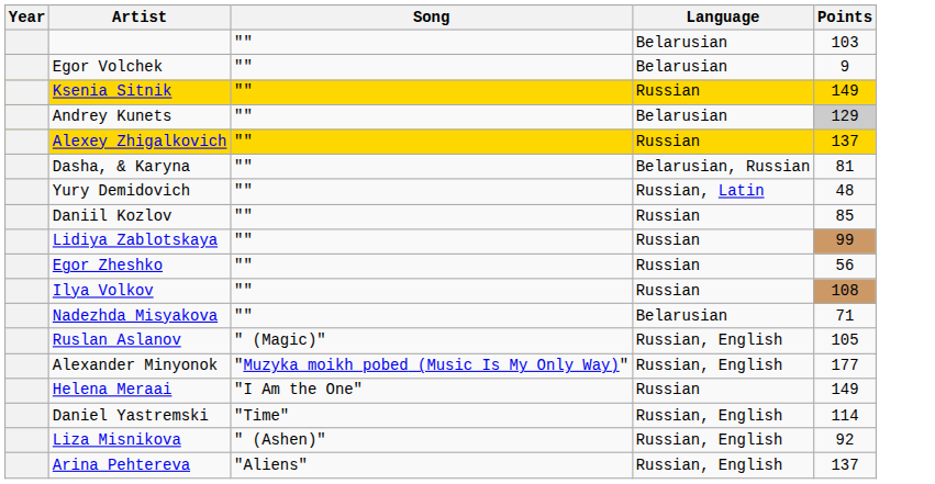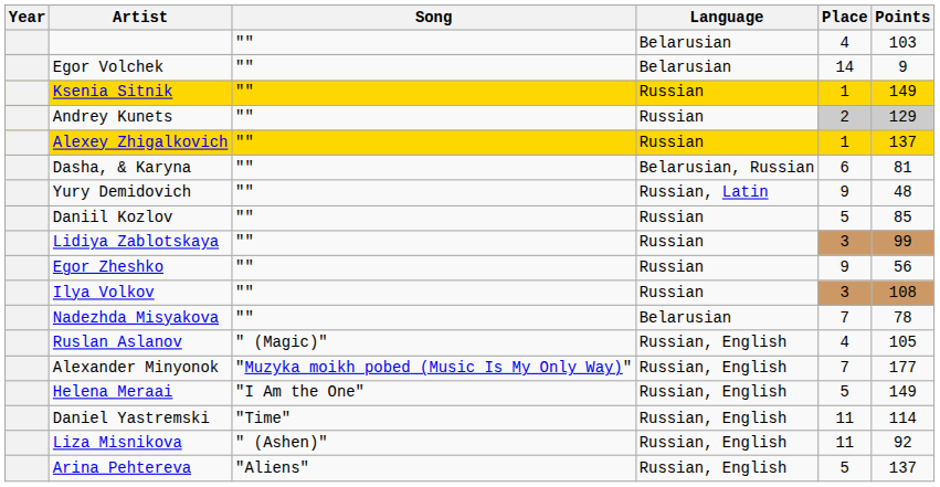+ column: Place | 4 | 14 | 1 | 2 | 1 | 6 | 9 | 5 | 3 | 9 | 3 | 7 | 4 | 7 | 5 | 11 | 11 | 5
Andrey Kunets | Language: Belarusian -> Russian
Nadezhda Misyakova | Points: 71 -> 78
Helena Meraai | Language: Russian -> Russian, English
